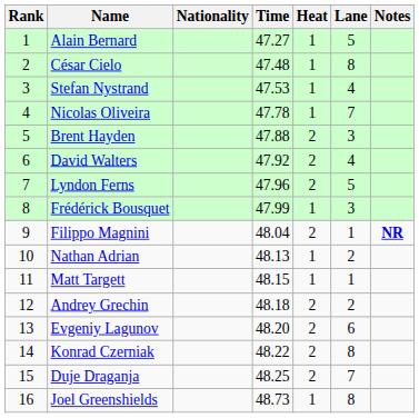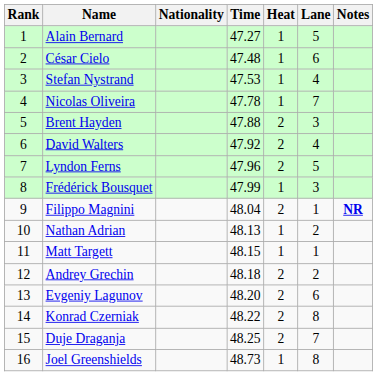César Cielo | Lane: 8 -> 6
